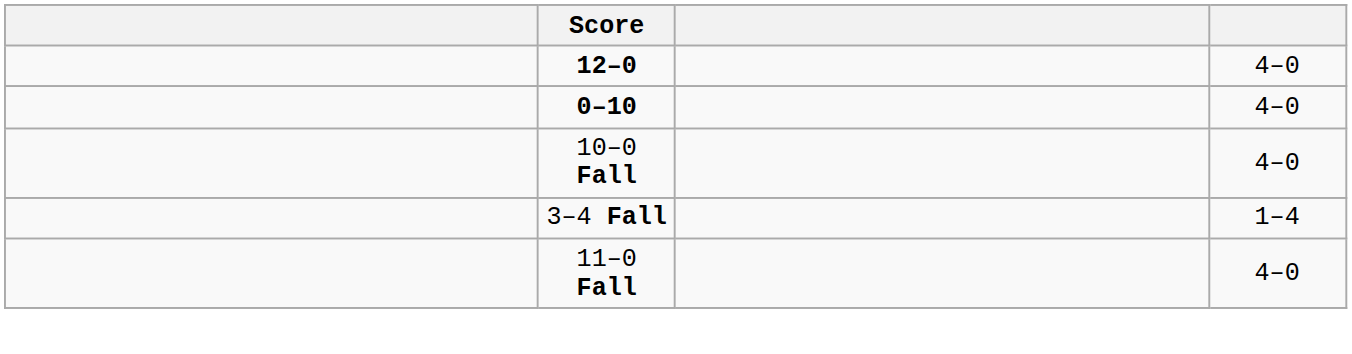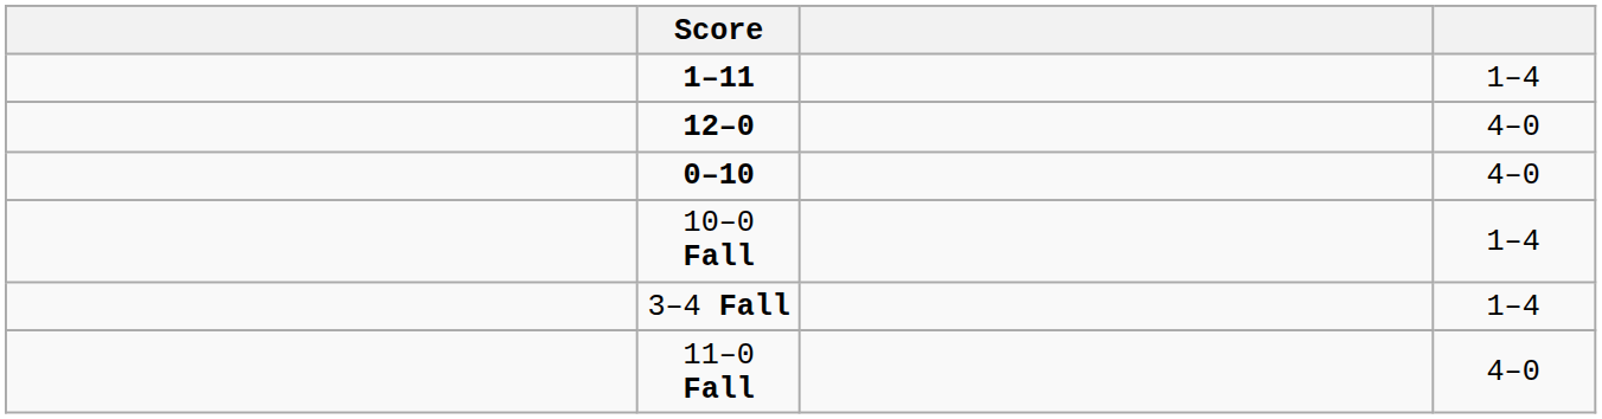+ row: 1–11 | 1–4
10–0 Fall | column 4: 4–0 -> 1–4
